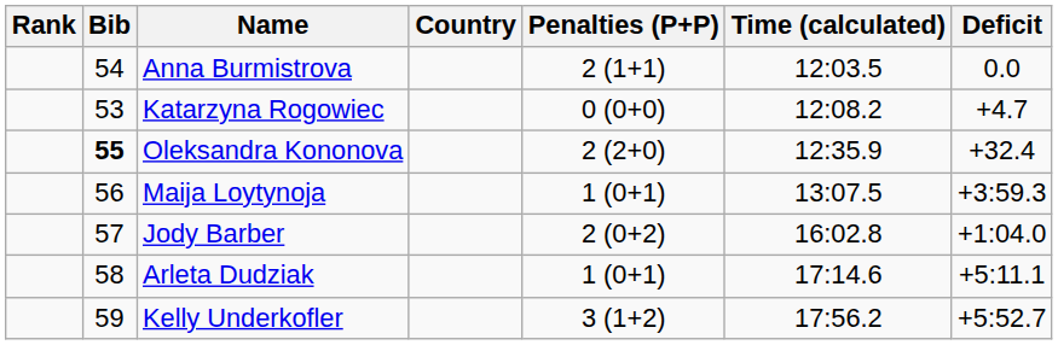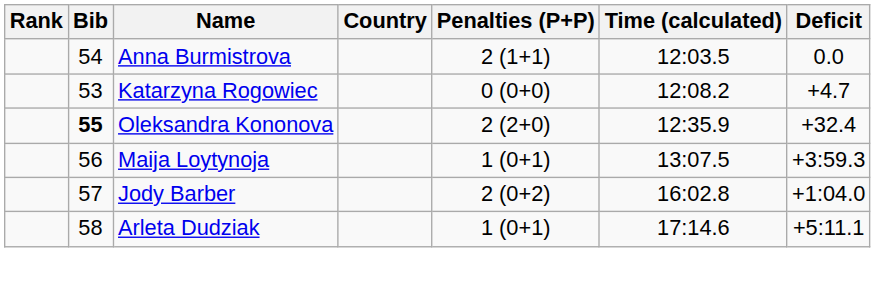- row: 59 | Kelly Underkofler | 3 (1+2) | 17:56.2 | +5:52.7
